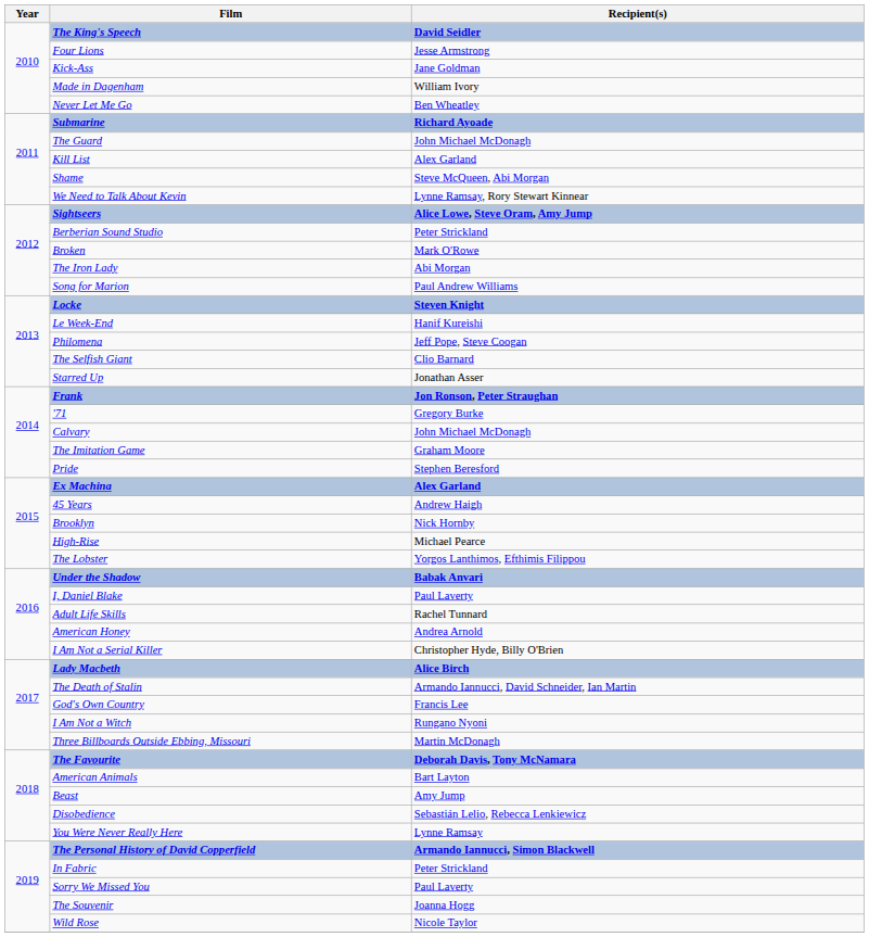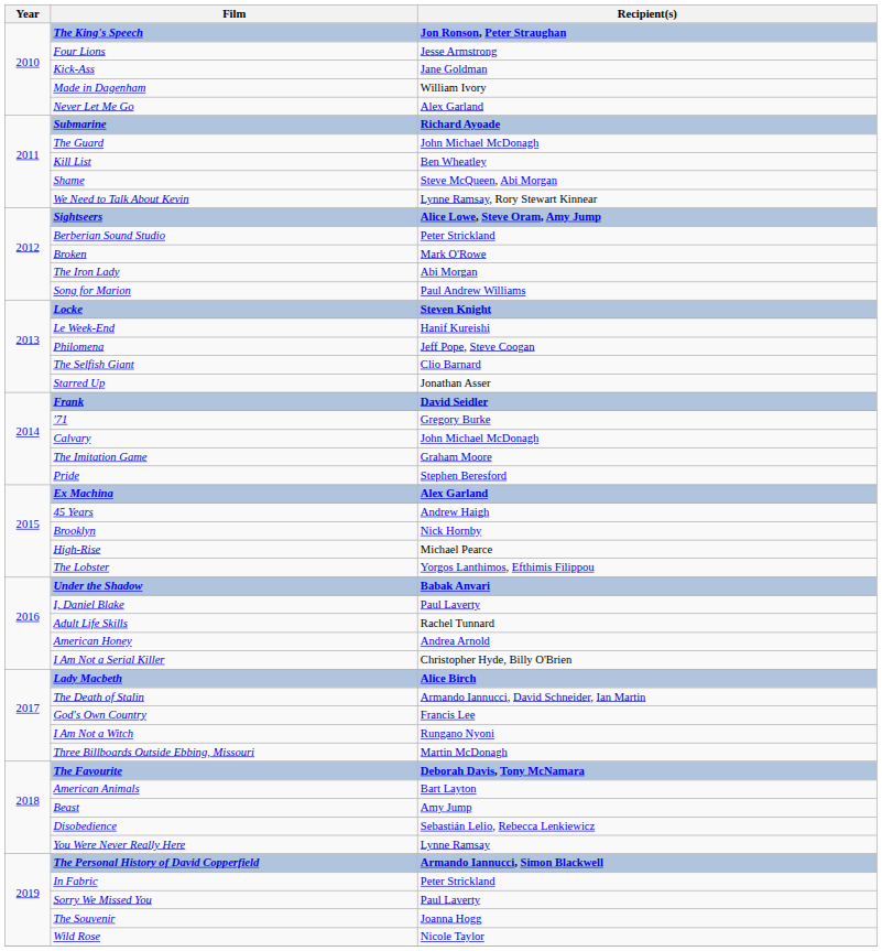The King's Speech | Recipient(s): David Seidler -> Jon Ronson, Peter Straughan
Never Let Me Go | Recipient(s): Ben Wheatley -> Alex Garland
Kill List | Recipient(s): Alex Garland -> Ben Wheatley
Frank | Recipient(s): Jon Ronson, Peter Straughan -> David Seidler
